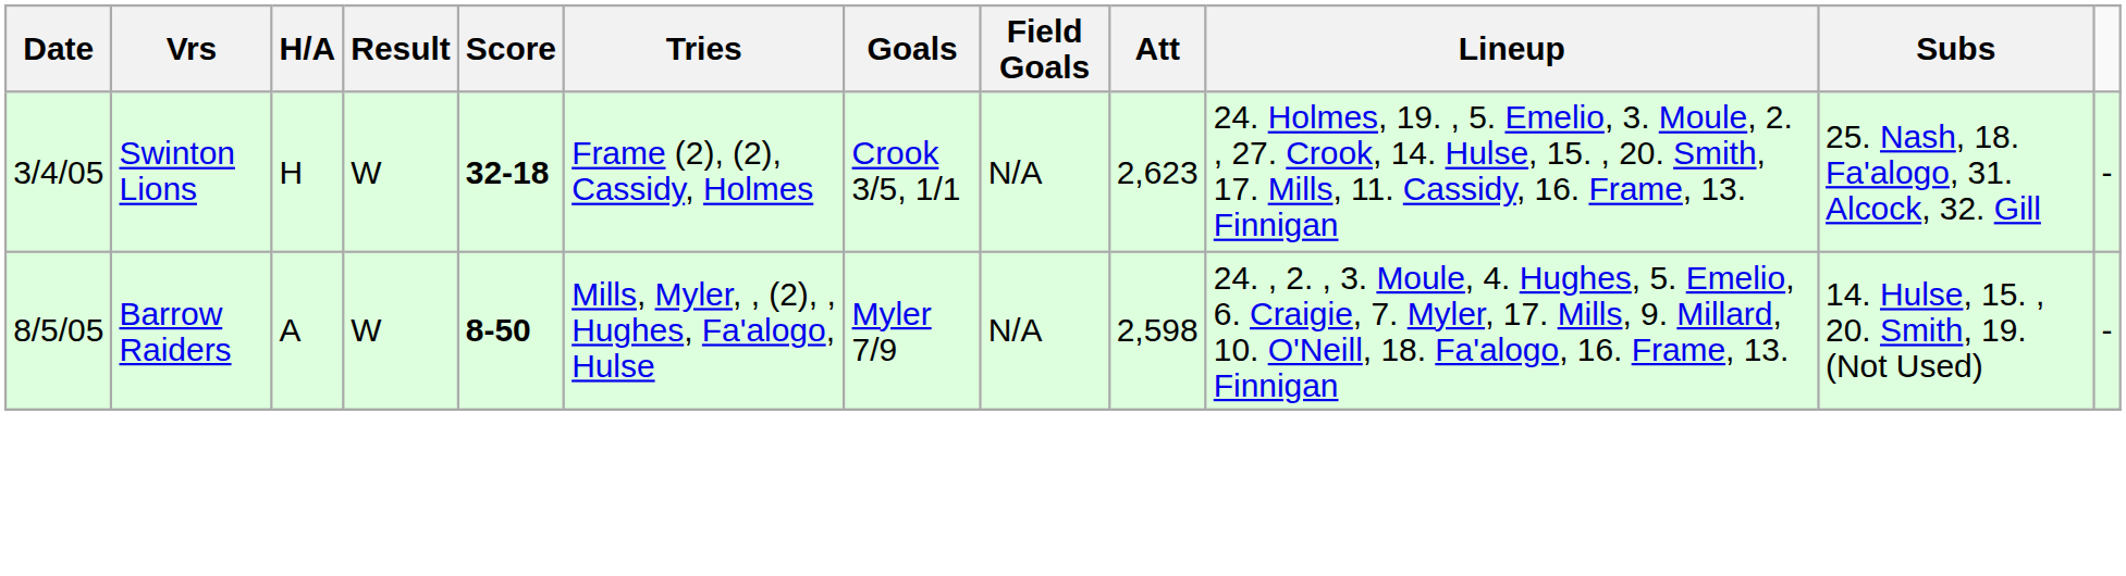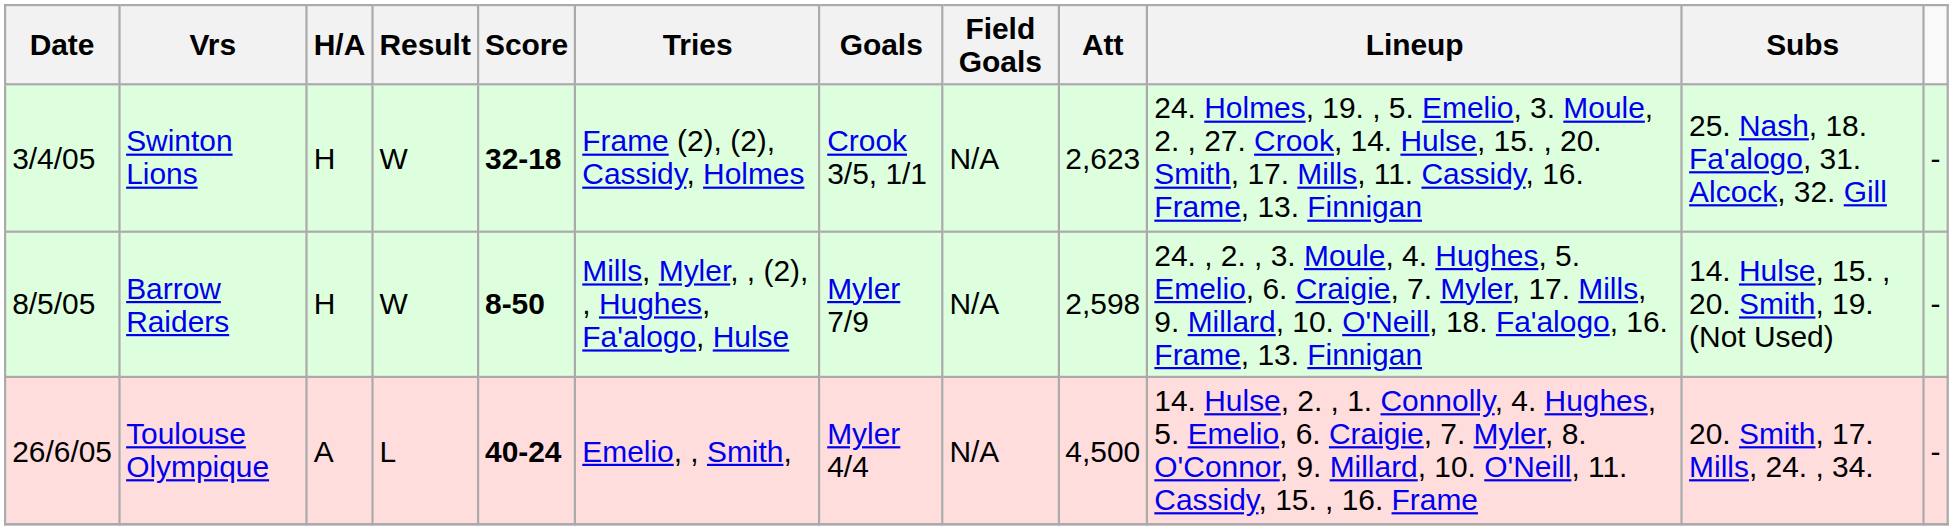Barrow Raiders | H/A: A -> H
+ row: 26/6/05 | Toulouse Olympique | A | L | 40-24 | Emelio, , Smith, | Myler 4/4 | N/A | 4,500 | 14. Hulse, 2. , 1. Connolly, 4. Hughes, 5. Emelio, 6. Craigie, 7. Myler, 8. O'Connor, 9. Millard, 10. O'Neill, 11. Cassidy, 15. , 16. Frame | 20. Smith, 17. Mills, 24. , 34. | -
